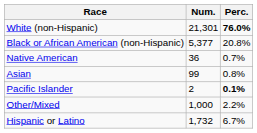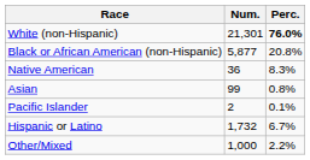Black or African American (non-Hispanic) | Num.: 5,377 -> 5,877
Native American | Perc.: 0.7% -> 8.3%
Pacific Islander | Perc.: bold -> normal
rows swapped: Other/Mixed <-> Hispanic or Latino
